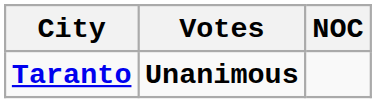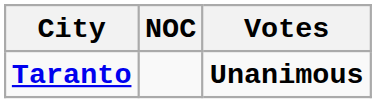columns swapped: NOC <-> Votes
